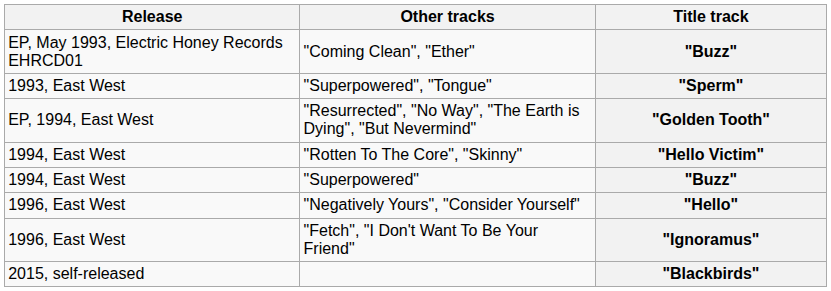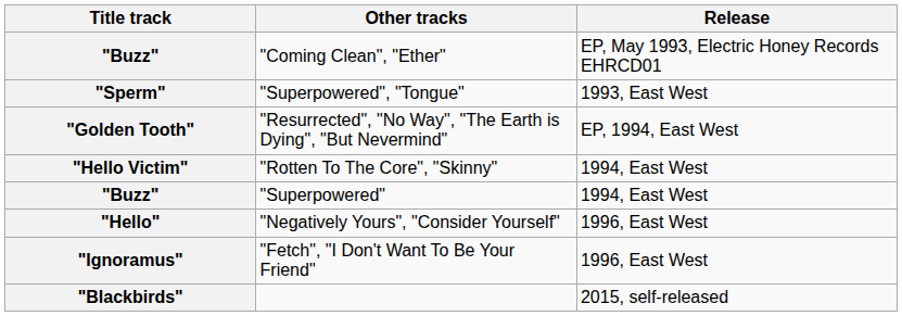columns swapped: Title track <-> Release
